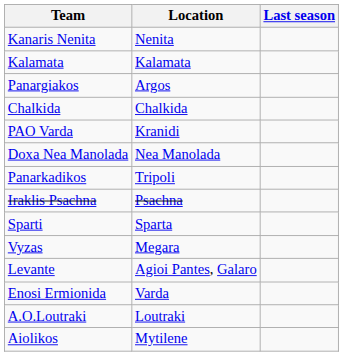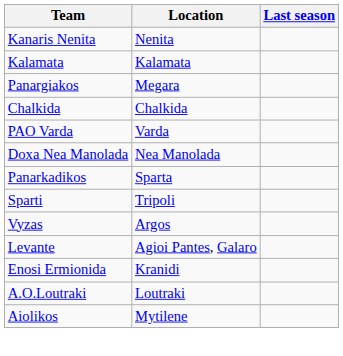Panargiakos | Location: Argos -> Megara
PAO Varda | Location: Kranidi -> Varda
Panarkadikos | Location: Tripoli -> Sparta
- row: Iraklis Psachna | Psachna
Sparti | Location: Sparta -> Tripoli
Vyzas | Location: Megara -> Argos
Enosi Ermionida | Location: Varda -> Kranidi
